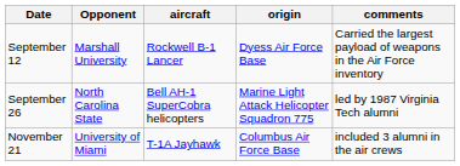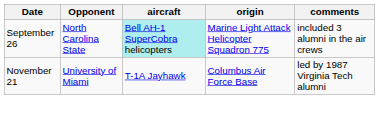- row: September 12 | Marshall University | Rockwell B-1 Lancer | Dyess Air Force Base | Carried the largest payload of weapons in the Air Force inventory
September 26 | aircraft: no background -> paleturquoise background
September 26 | comments: led by 1987 Virginia Tech alumni -> included 3 alumni in the air crews
November 21 | comments: included 3 alumni in the air crews -> led by 1987 Virginia Tech alumni
